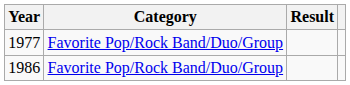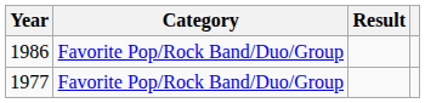rows swapped: 1977 <-> 1986
